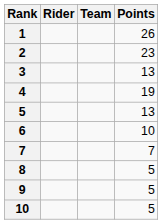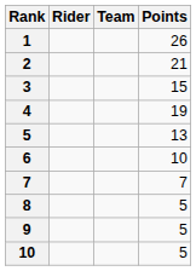2 | Points: 23 -> 21
3 | Points: 13 -> 15
